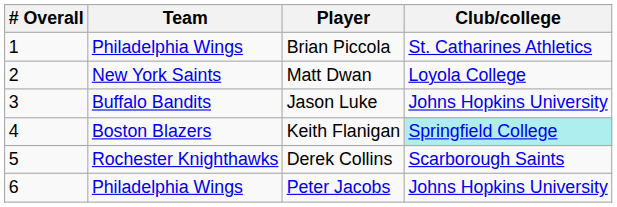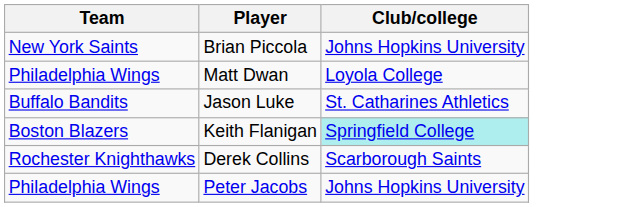- column: # Overall | 1 | 2 | 3 | 4 | 5 | 6
Brian Piccola | Team: Philadelphia Wings -> New York Saints
Brian Piccola | Club/college: St. Catharines Athletics -> Johns Hopkins University
Matt Dwan | Team: New York Saints -> Philadelphia Wings
Jason Luke | Club/college: Johns Hopkins University -> St. Catharines Athletics
